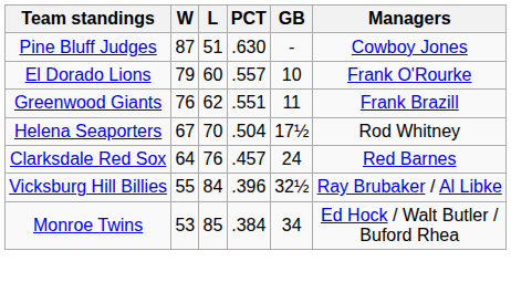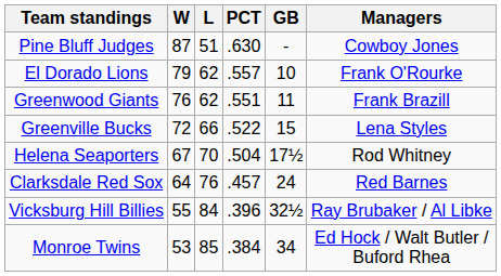El Dorado Lions | L: 60 -> 62
+ row: Greenville Bucks | 72 | 66 | .522 | 15 | Lena Styles
